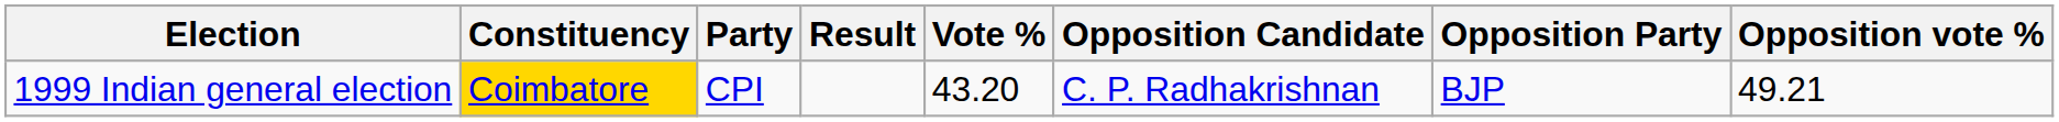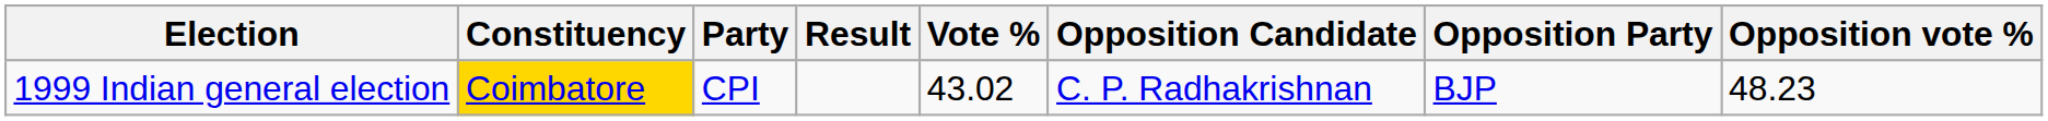1999 Indian general election | Vote %: 43.20 -> 43.02
1999 Indian general election | Opposition vote %: 49.21 -> 48.23
